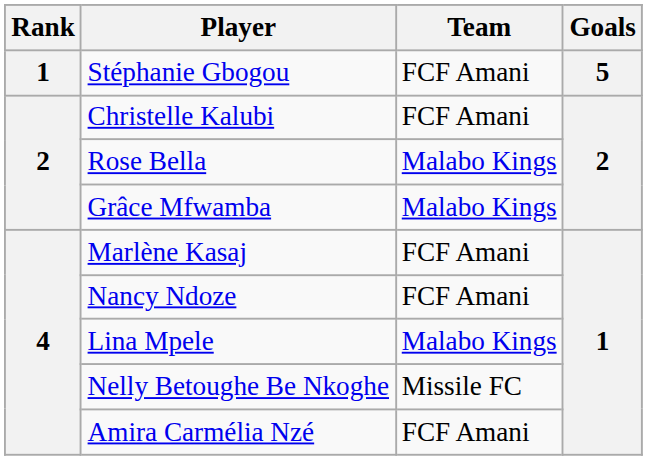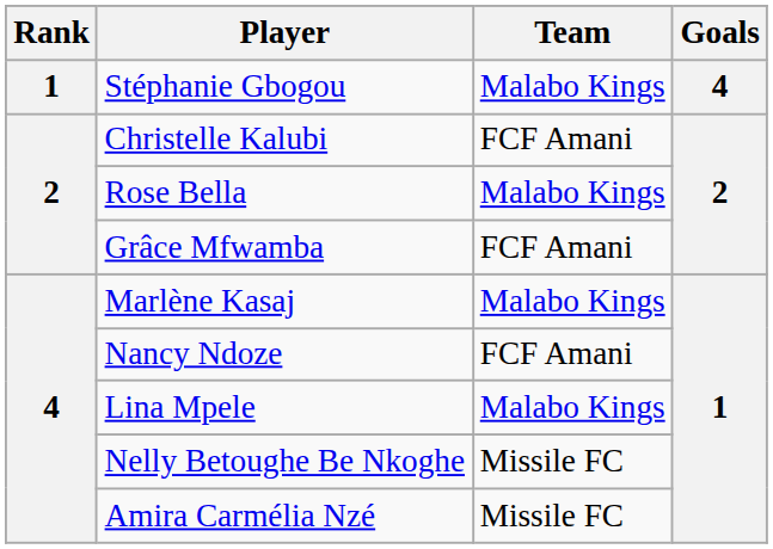Stéphanie Gbogou | Team: FCF Amani -> Malabo Kings
Stéphanie Gbogou | Goals: 5 -> 4
Grâce Mfwamba | Team: Malabo Kings -> FCF Amani
Marlène Kasaj | Team: FCF Amani -> Malabo Kings
Amira Carmélia Nzé | Team: FCF Amani -> Missile FC
